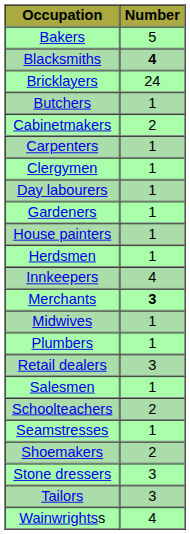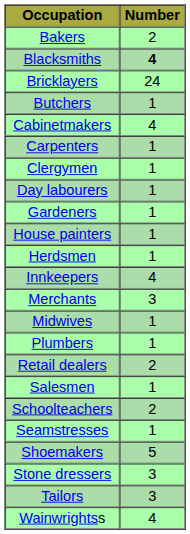Bakers | Number: 5 -> 2
Cabinetmakers | Number: 2 -> 4
Merchants | Number: bold -> normal
Retail dealers | Number: 3 -> 2
Shoemakers | Number: 2 -> 5
